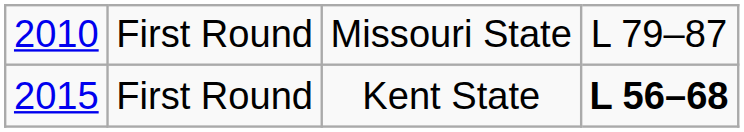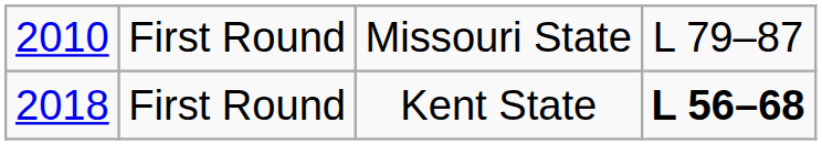First Round / Kent State | column 1: 2015 -> 2018
